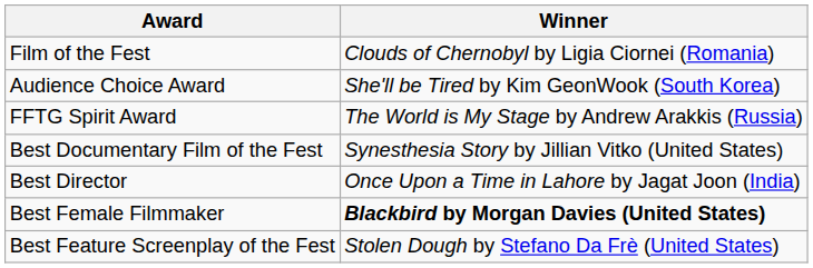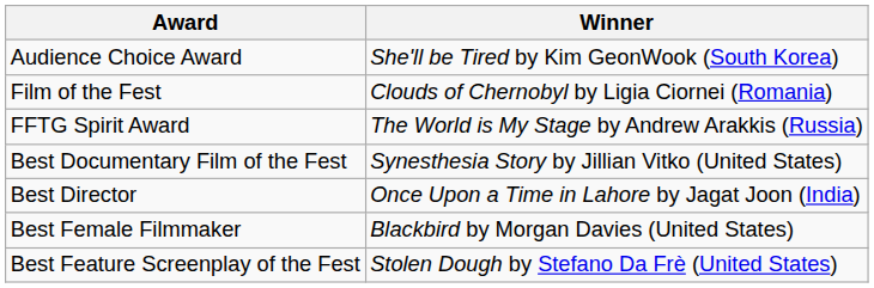rows swapped: Film of the Fest <-> Audience Choice Award
Best Female Filmmaker | Winner: bold -> normal
